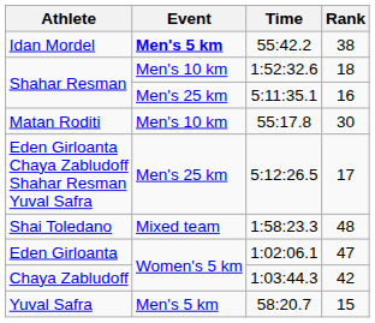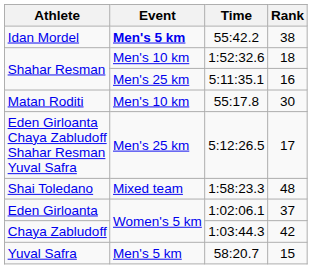1:02:06.1 | Rank: 47 -> 37
